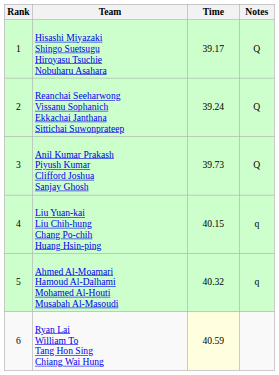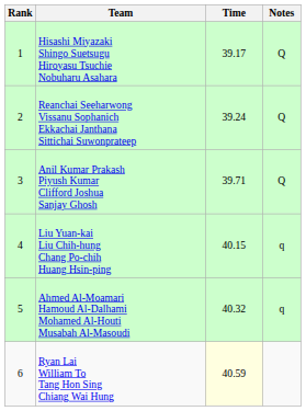Anil Kumar Prakash Piyush Kumar Clifford Joshua Sanjay Ghosh | Time: 39.73 -> 39.71
